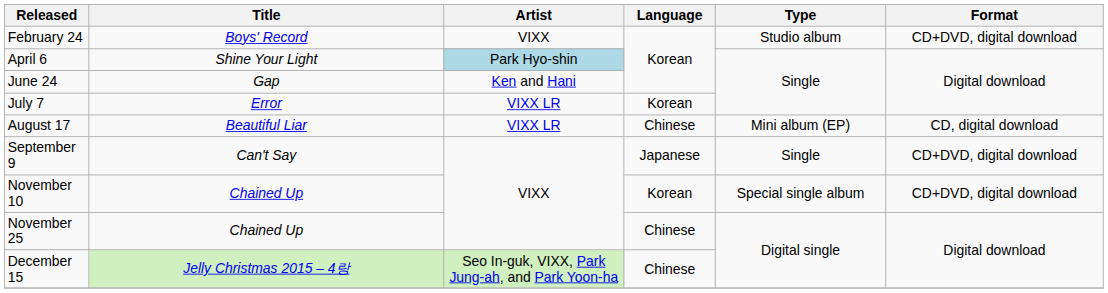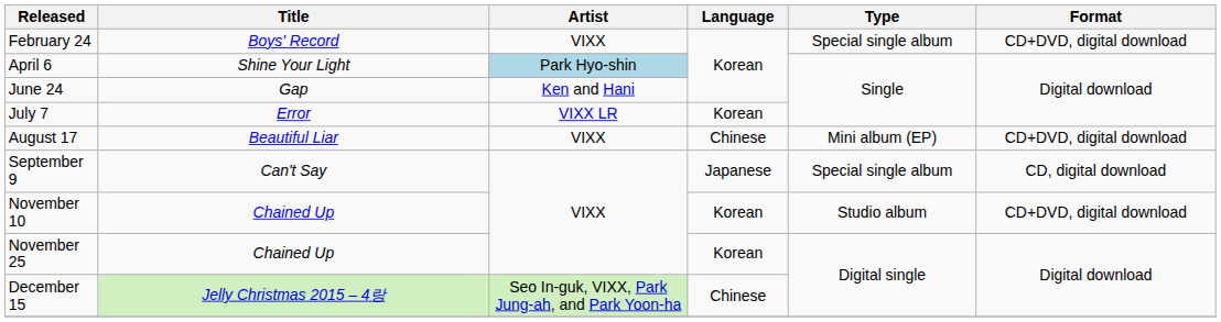February 24 | Type: Studio album -> Special single album
August 17 | Artist: VIXX LR -> VIXX
August 17 | Format: CD, digital download -> CD+DVD, digital download
September 9 | Type: Single -> Special single album
September 9 | Format: CD+DVD, digital download -> CD, digital download
November 10 | Type: Special single album -> Studio album
November 25 | Language: Chinese -> Korean
